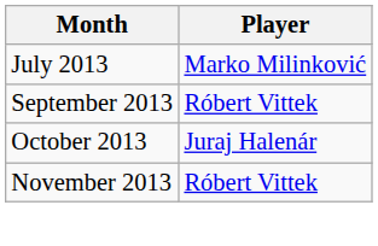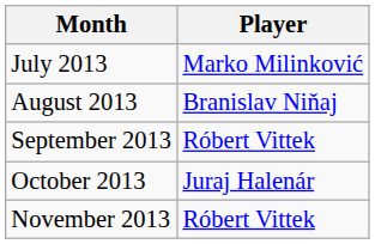+ row: August 2013 | Branislav Niňaj
